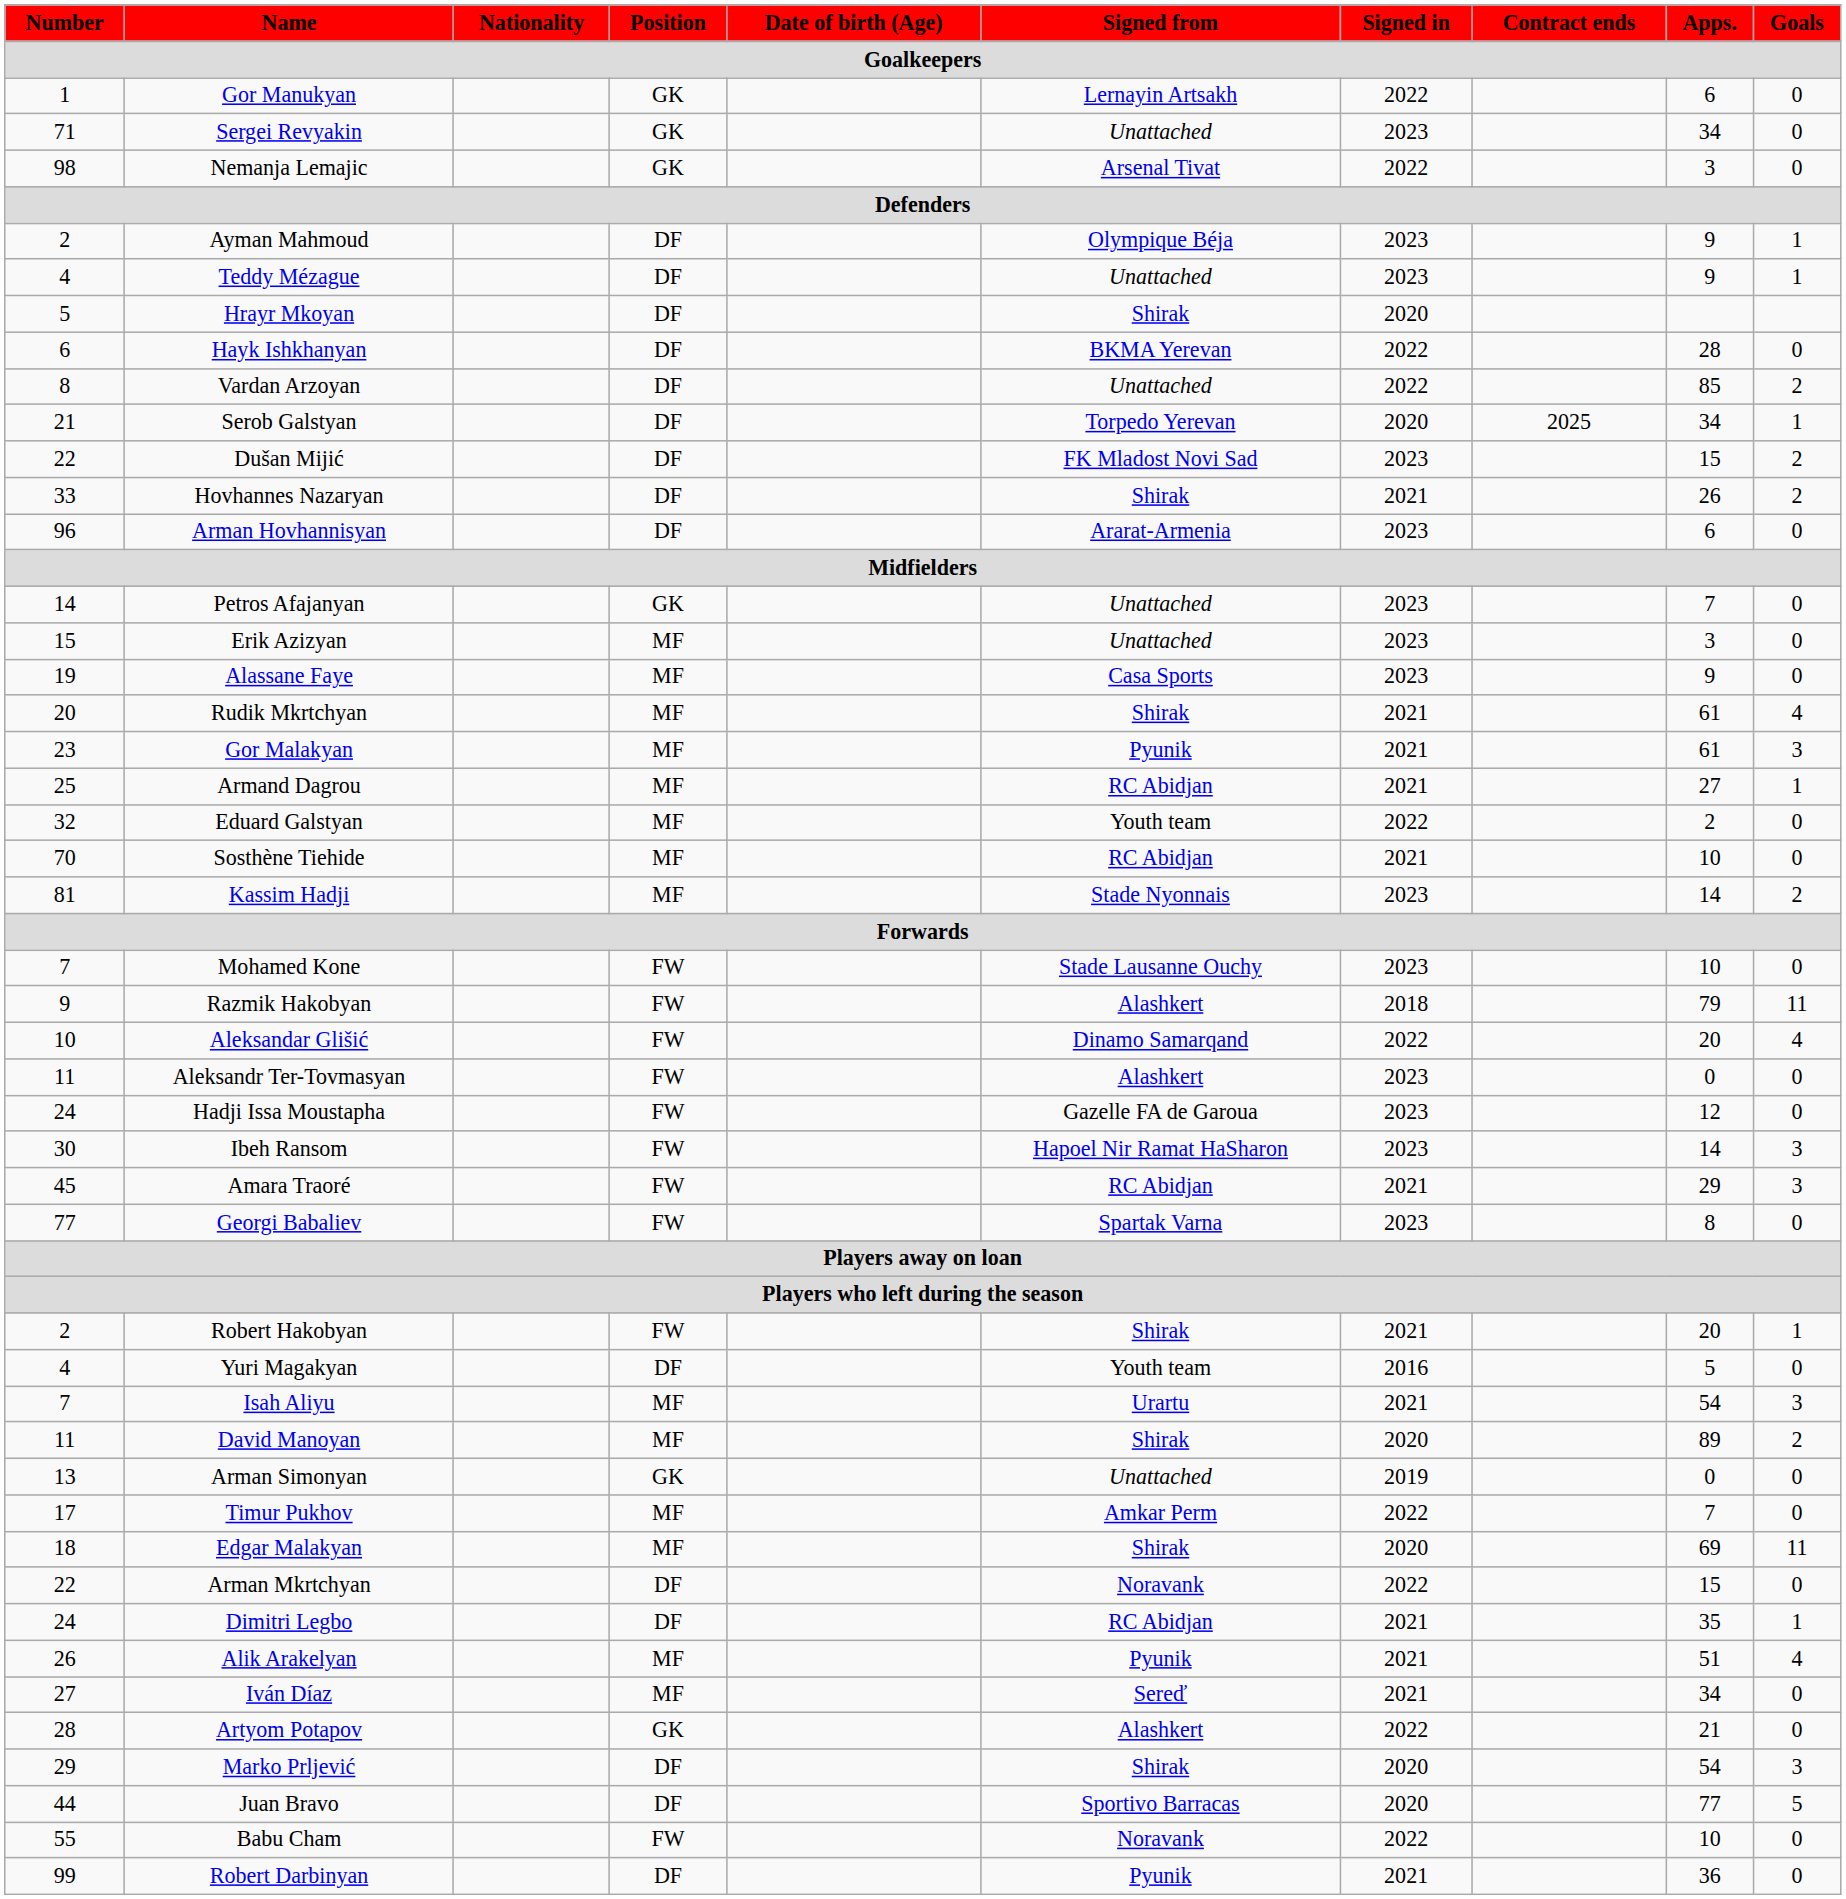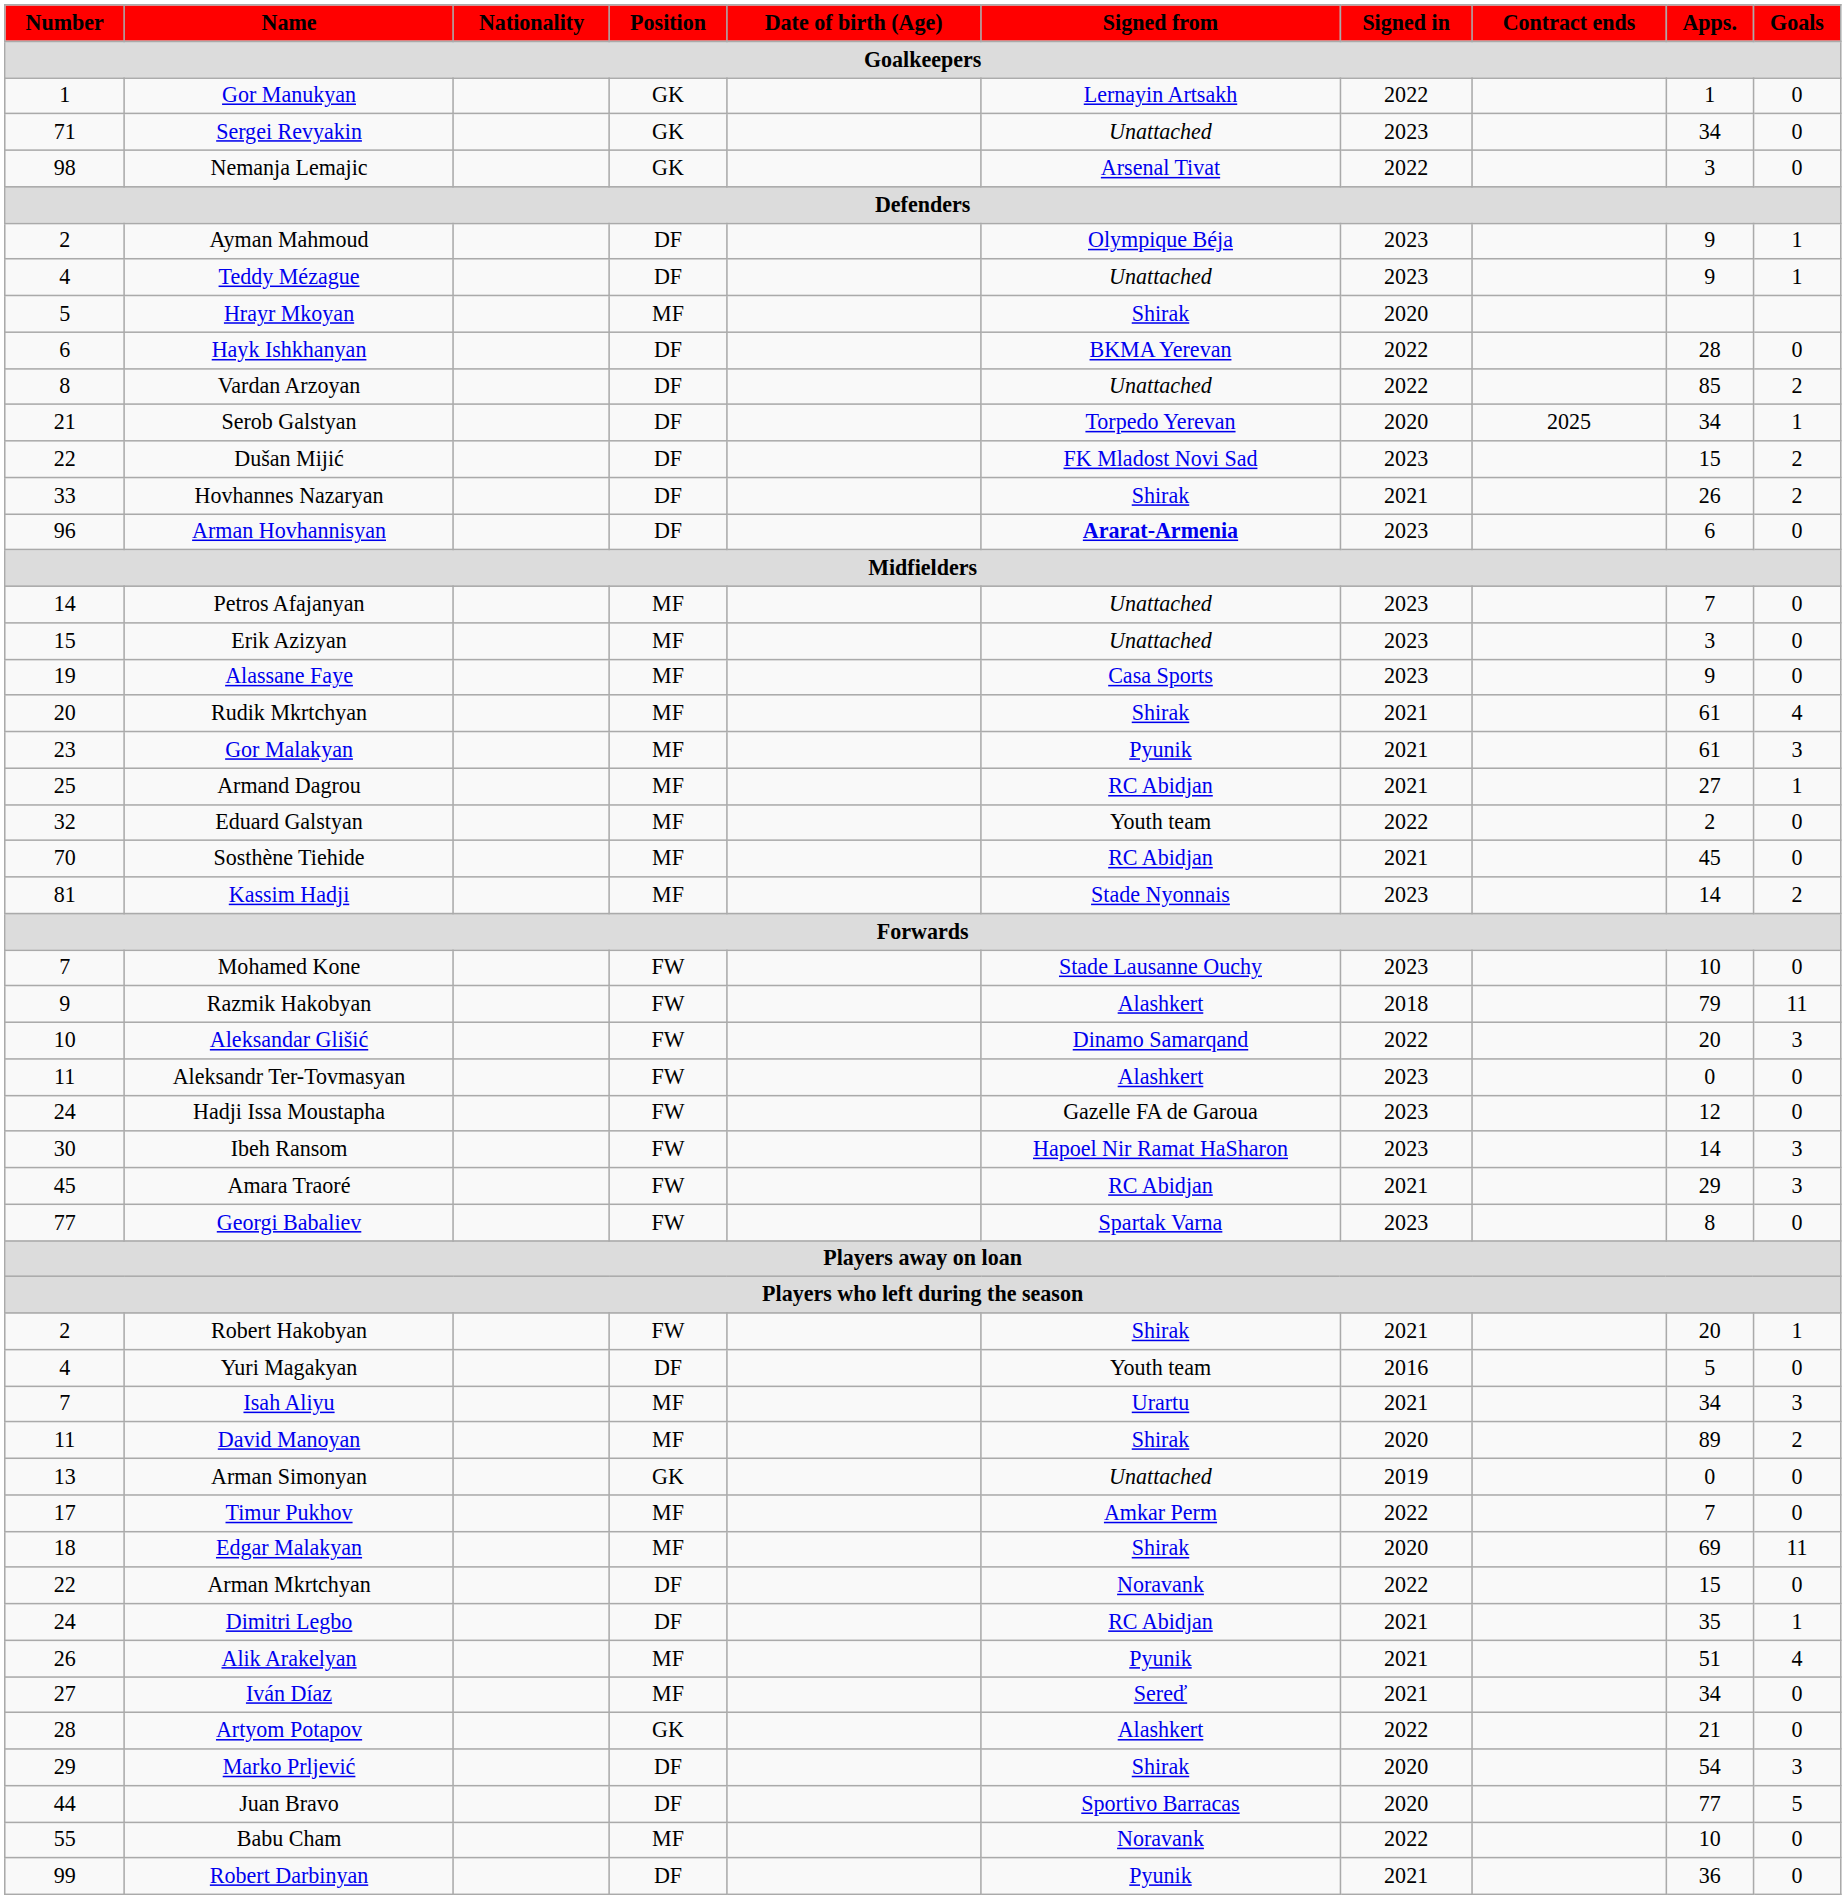Gor Manukyan | Apps.: 6 -> 1
Hrayr Mkoyan | Position: DF -> MF
Arman Hovhannisyan | Signed from: normal -> bold
Petros Afajanyan | Position: GK -> MF
Sosthène Tiehide | Apps.: 10 -> 45
Aleksandar Glišić | Goals: 4 -> 3
Isah Aliyu | Apps.: 54 -> 34
Babu Cham | Position: FW -> MF
